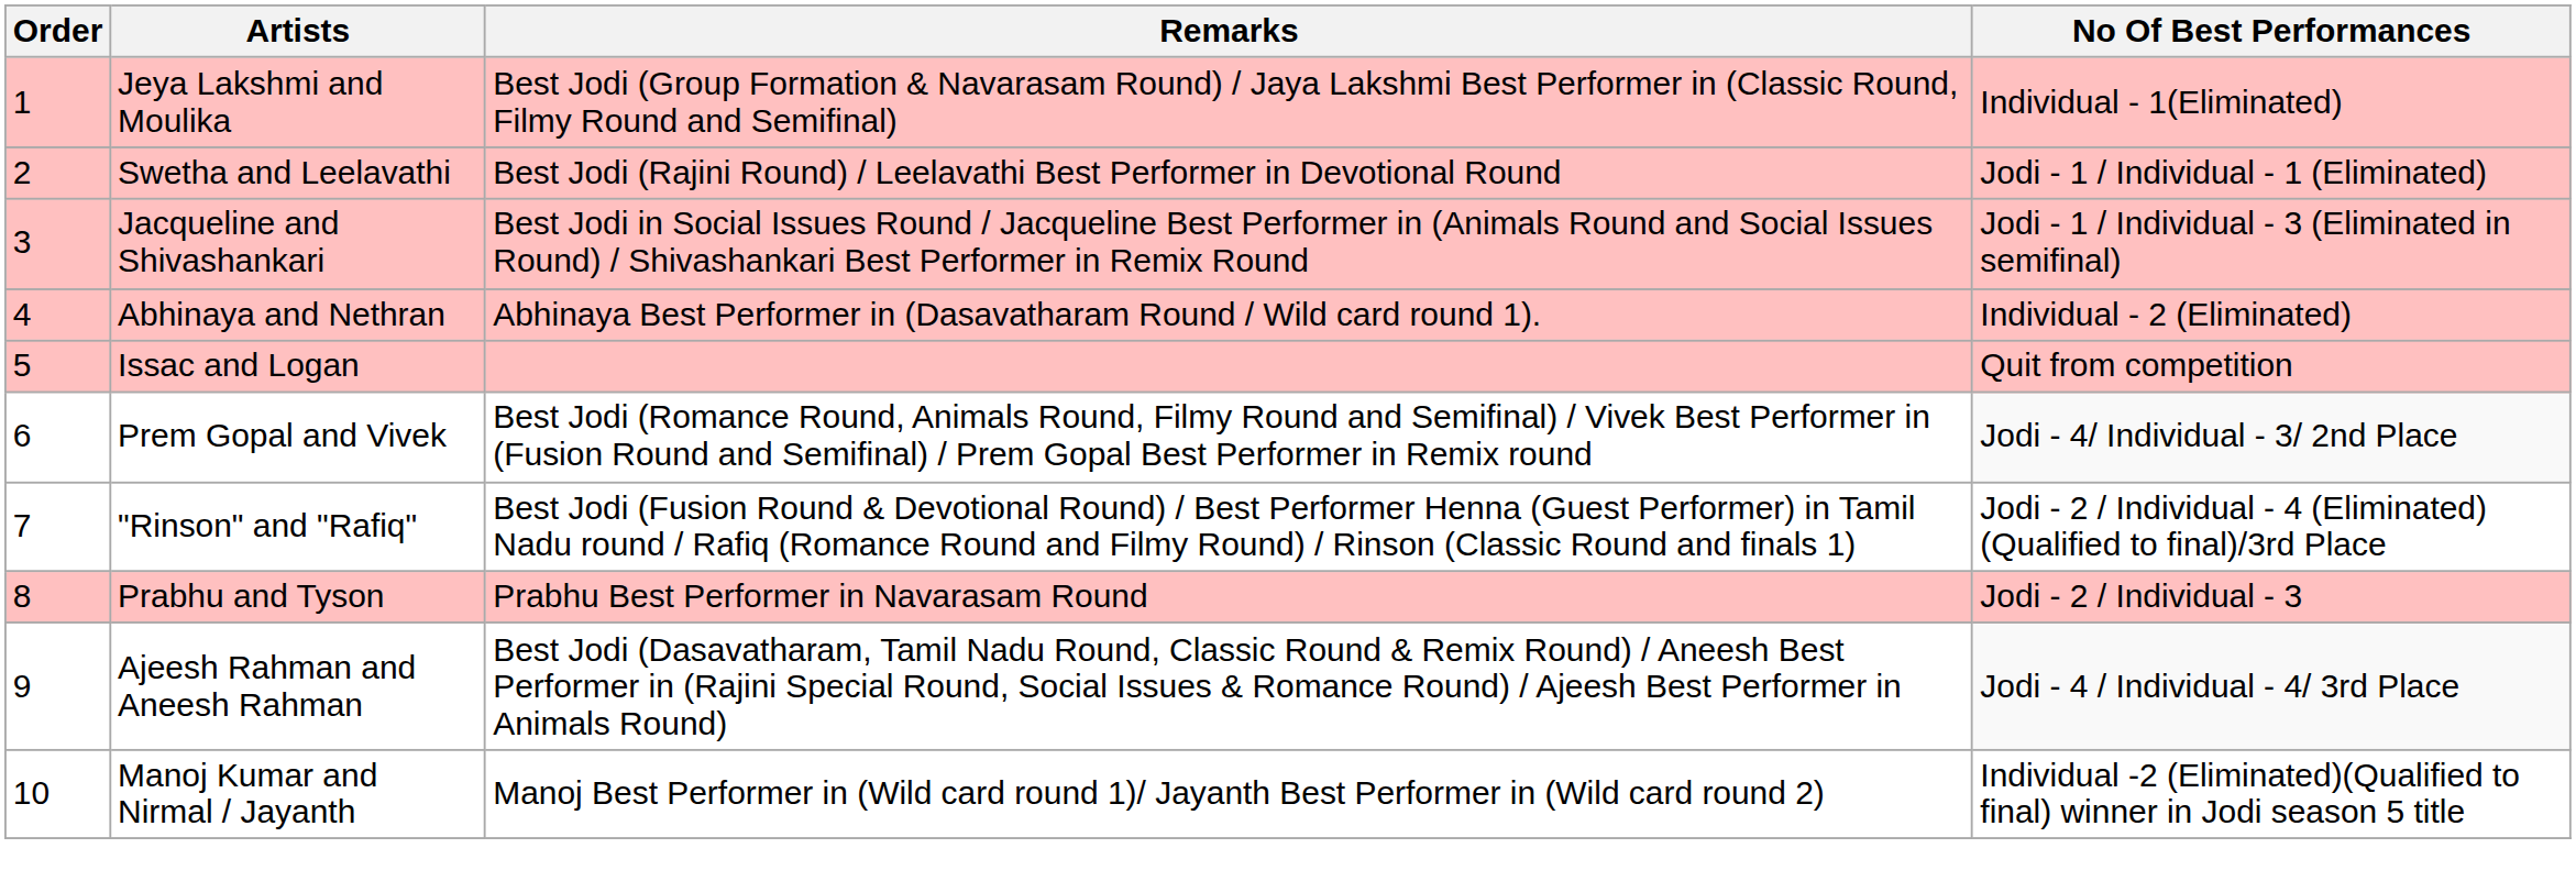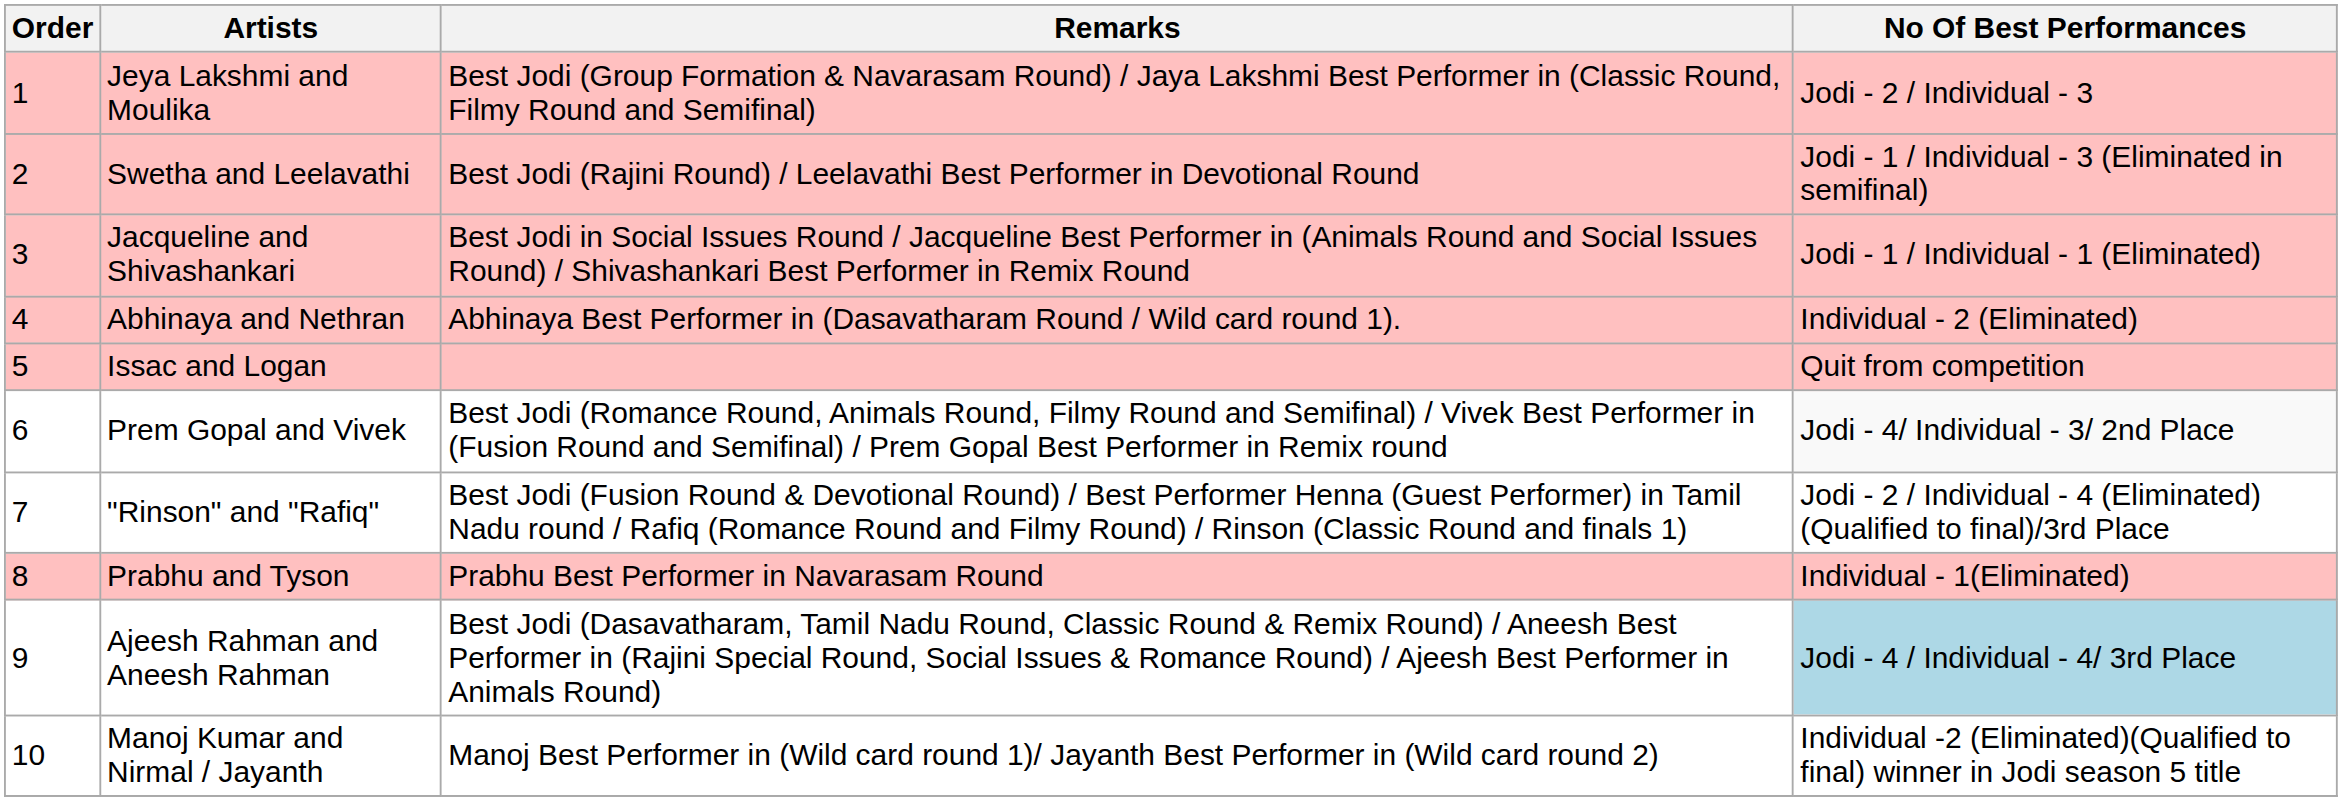Jeya Lakshmi and Moulika | No Of Best Performances: Individual - 1(Eliminated) -> Jodi - 2 / Individual - 3
Swetha and Leelavathi | No Of Best Performances: Jodi - 1 / Individual - 1 (Eliminated) -> Jodi - 1 / Individual - 3 (Eliminated in semifinal)
Jacqueline and Shivashankari | No Of Best Performances: Jodi - 1 / Individual - 3 (Eliminated in semifinal) -> Jodi - 1 / Individual - 1 (Eliminated)
Prabhu and Tyson | No Of Best Performances: Jodi - 2 / Individual - 3 -> Individual - 1(Eliminated)
Ajeesh Rahman and Aneesh Rahman | No Of Best Performances: no background -> lightblue background
